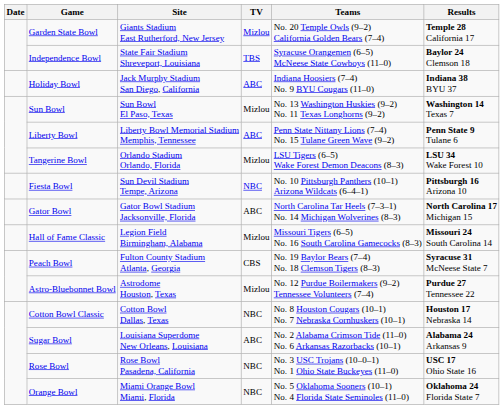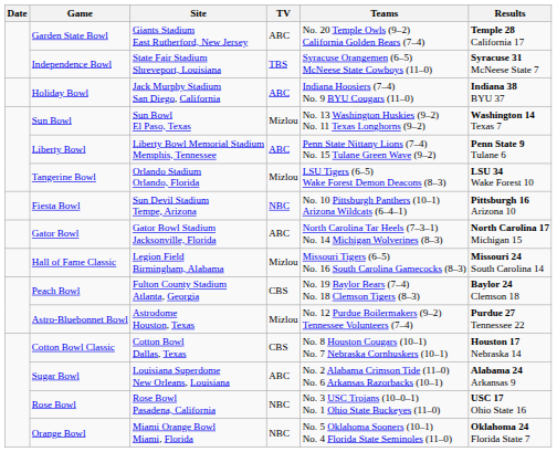Garden State Bowl | TV: Mizlou -> ABC
Independence Bowl | Results: Baylor 24 Clemson 18 -> Syracuse 31 McNeese State 7
Peach Bowl | Results: Syracuse 31 McNeese State 7 -> Baylor 24 Clemson 18
Cotton Bowl Classic | TV: NBC -> CBS
